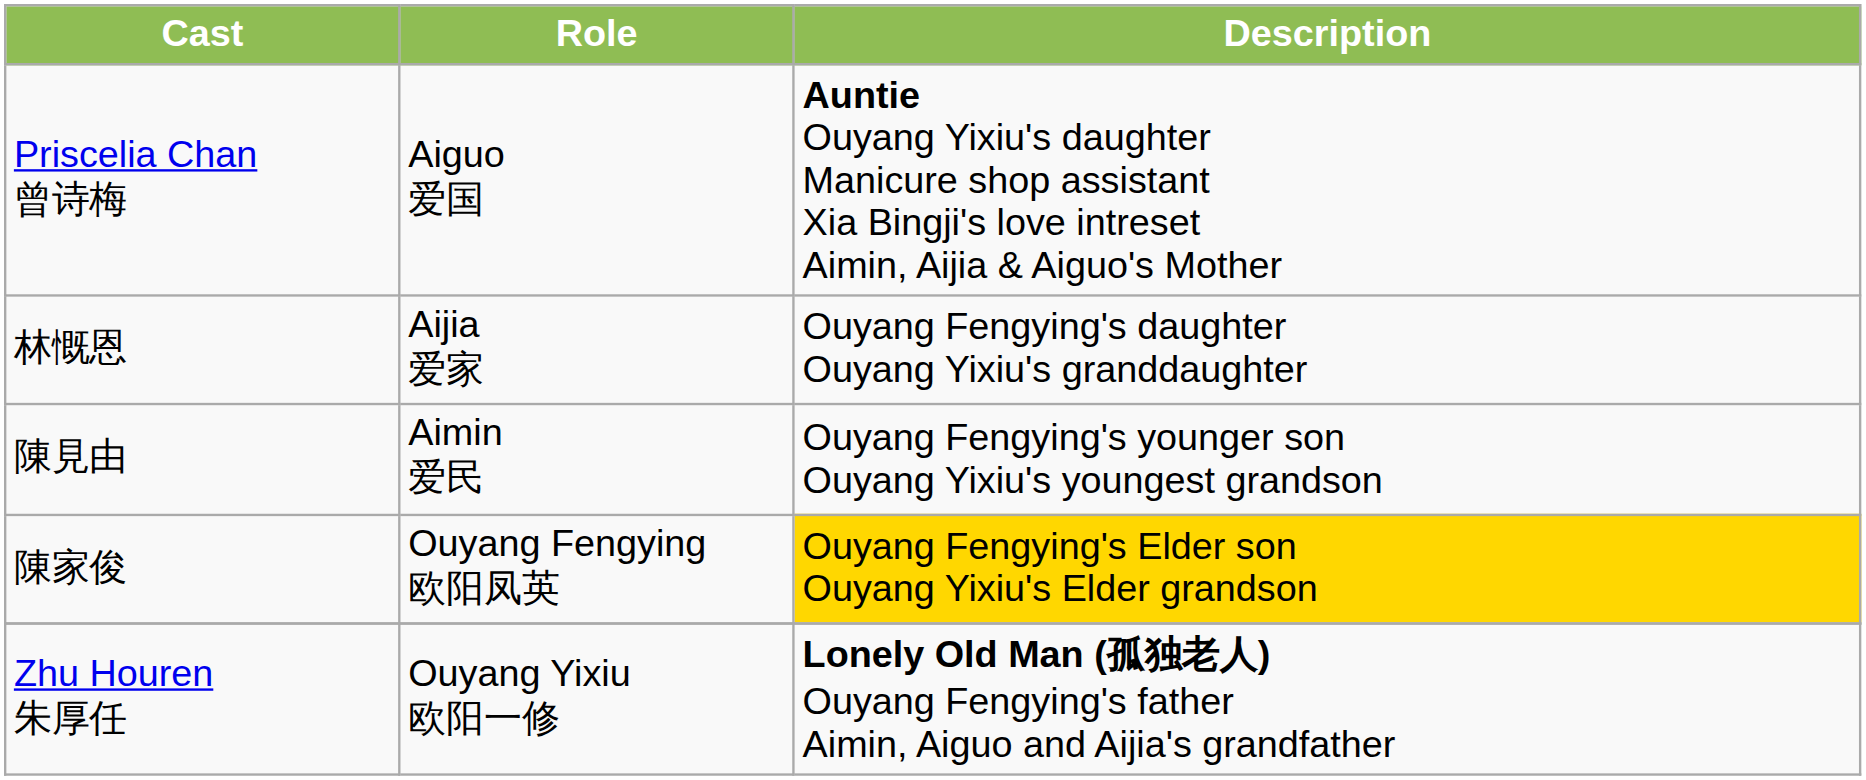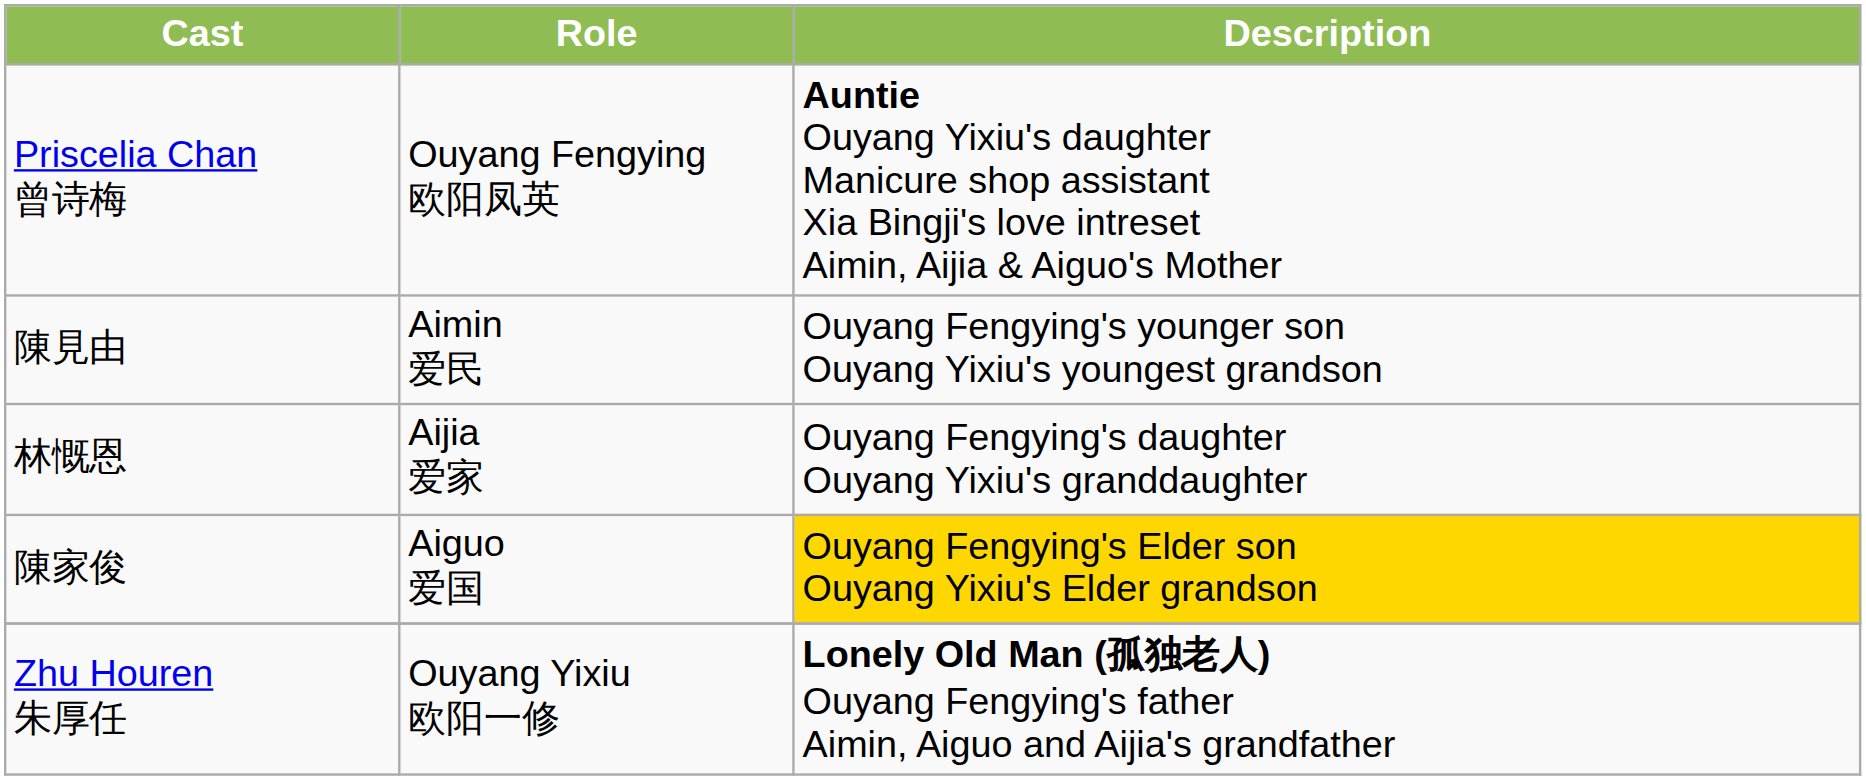Priscelia Chan 曾诗梅 | Role: Aiguo 爱国 -> Ouyang Fengying 欧阳凤英
rows swapped: 陳見由 <-> 林慨恩
陳家俊 | Role: Ouyang Fengying 欧阳凤英 -> Aiguo 爱国
